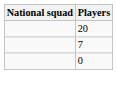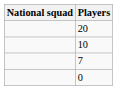+ row: 10
